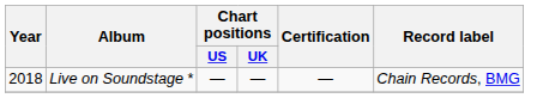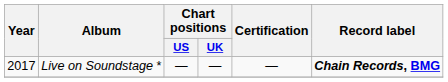Live on Soundstage * | Year: 2018 -> 2017
Live on Soundstage * | Record label: normal -> bold
